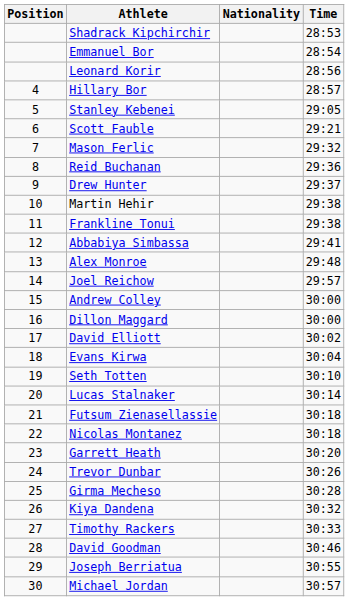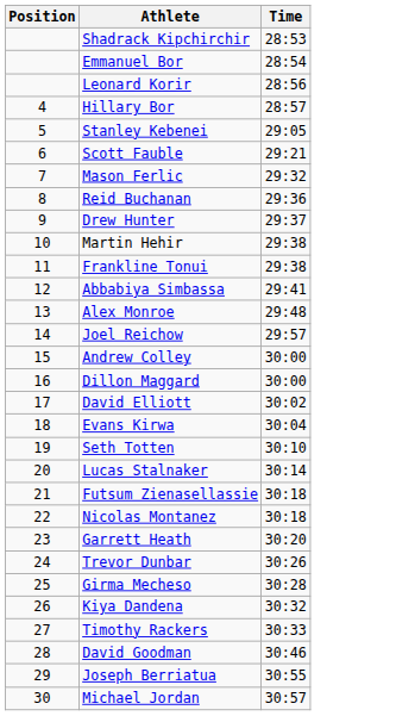- column: Nationality
